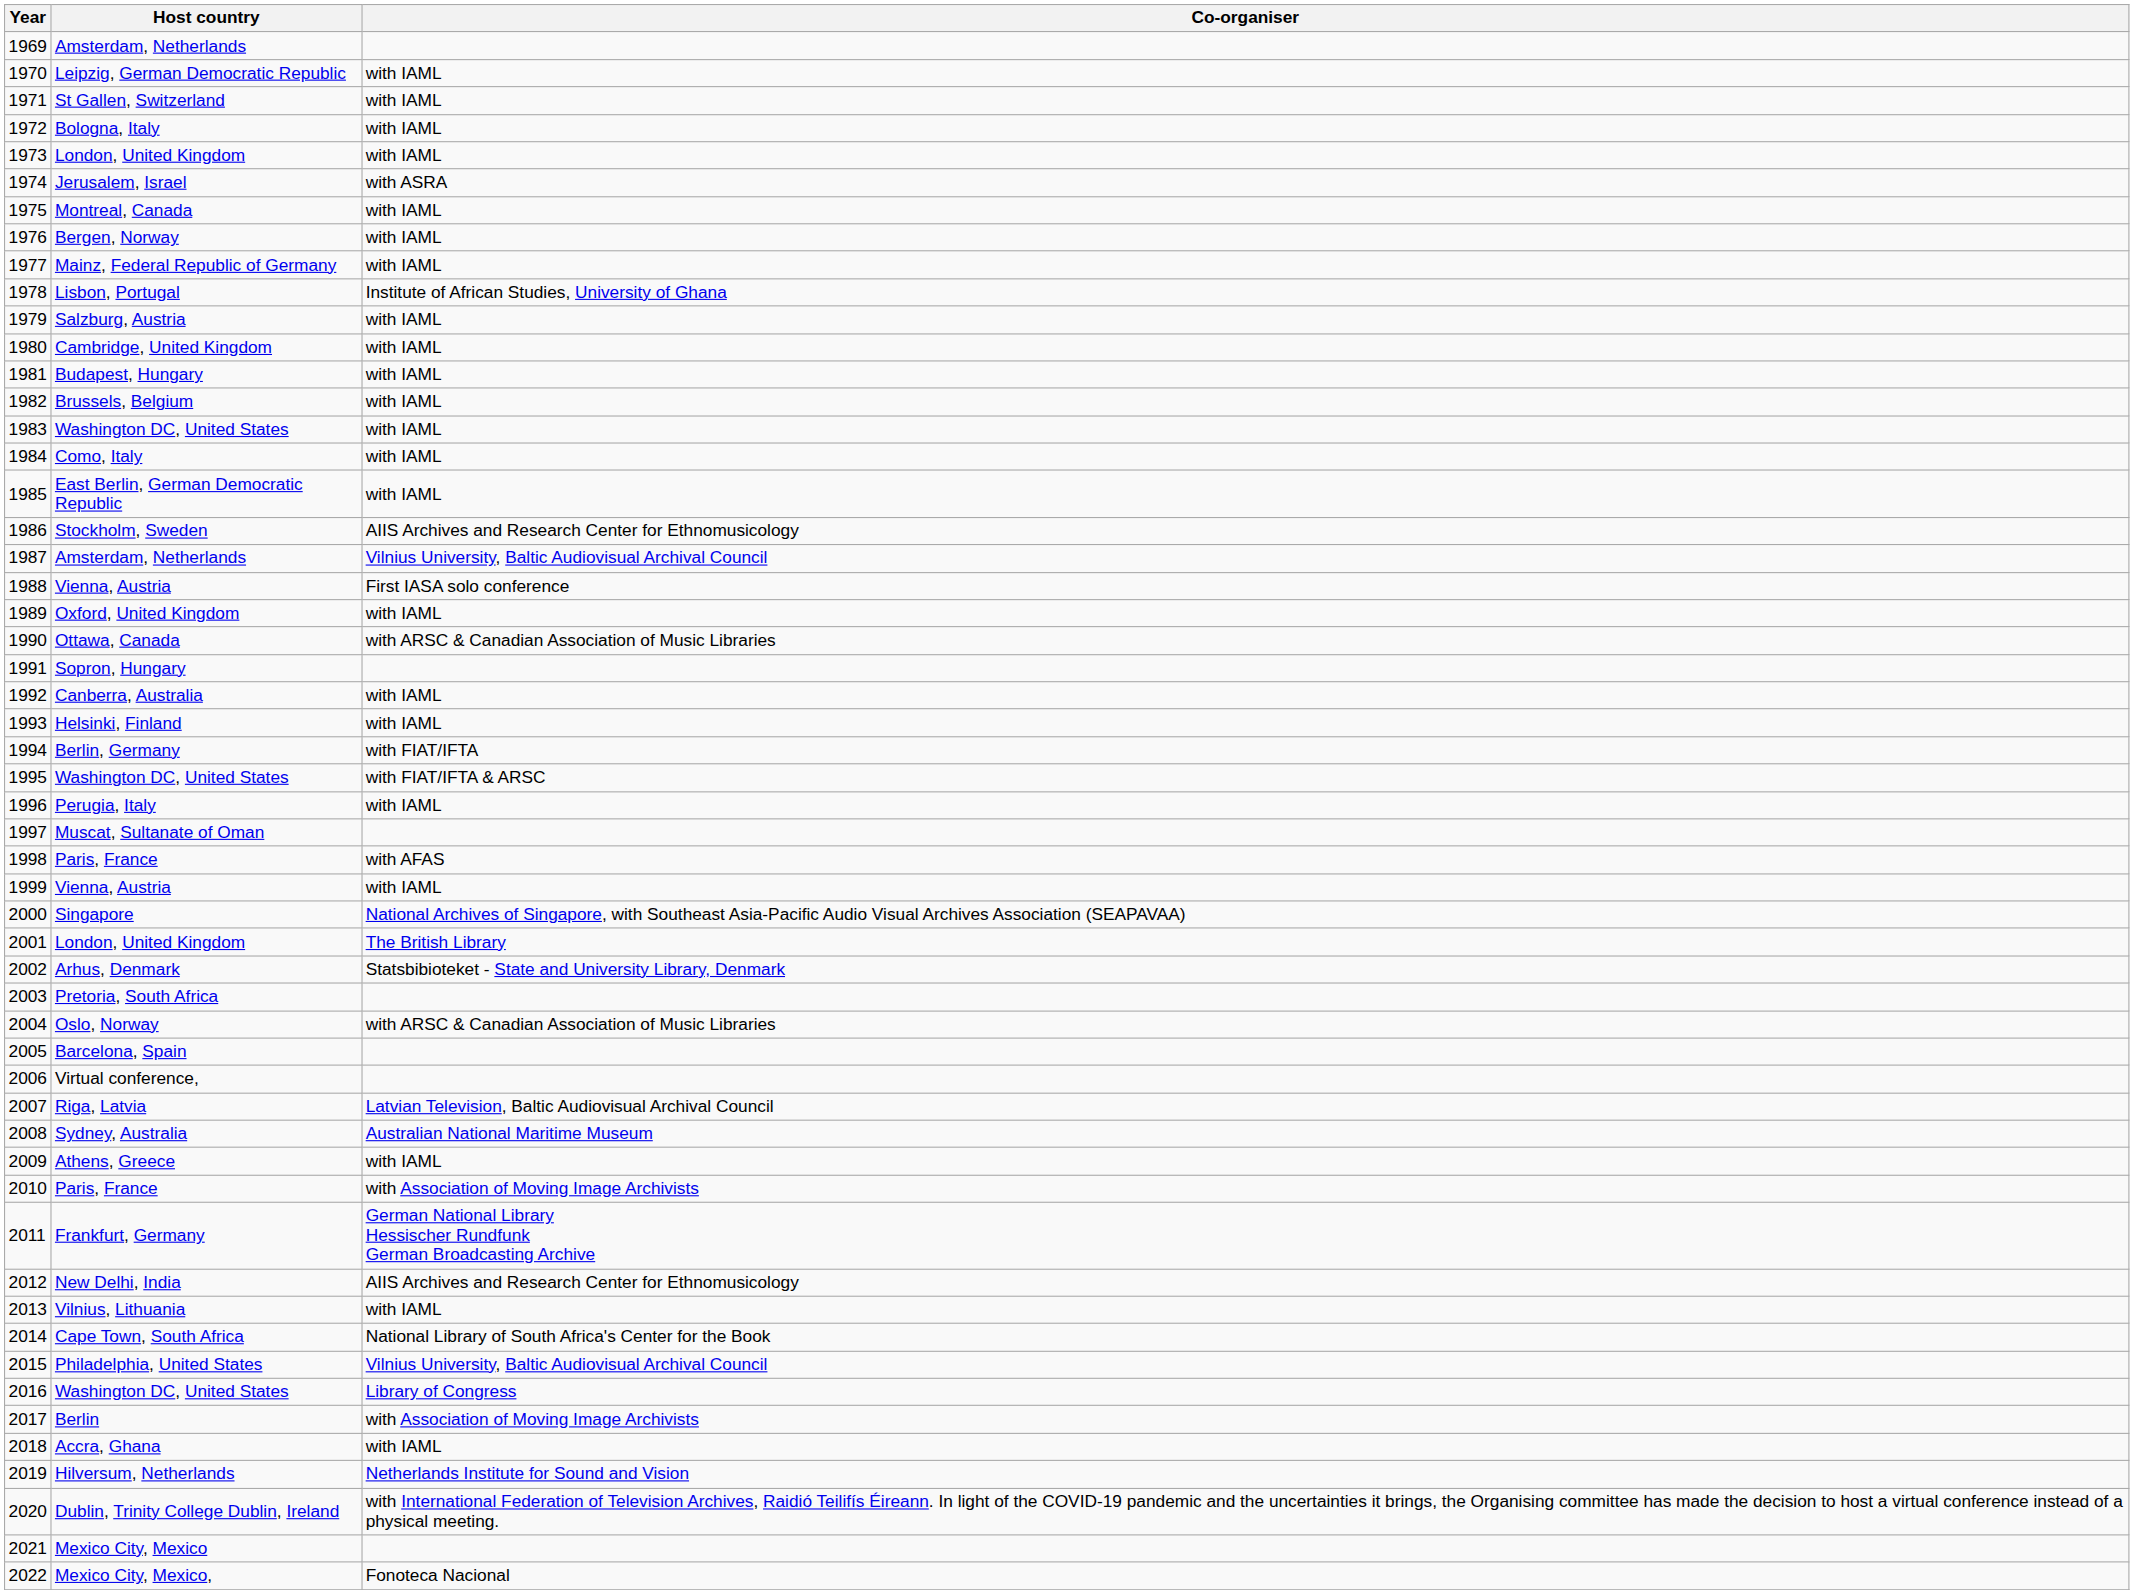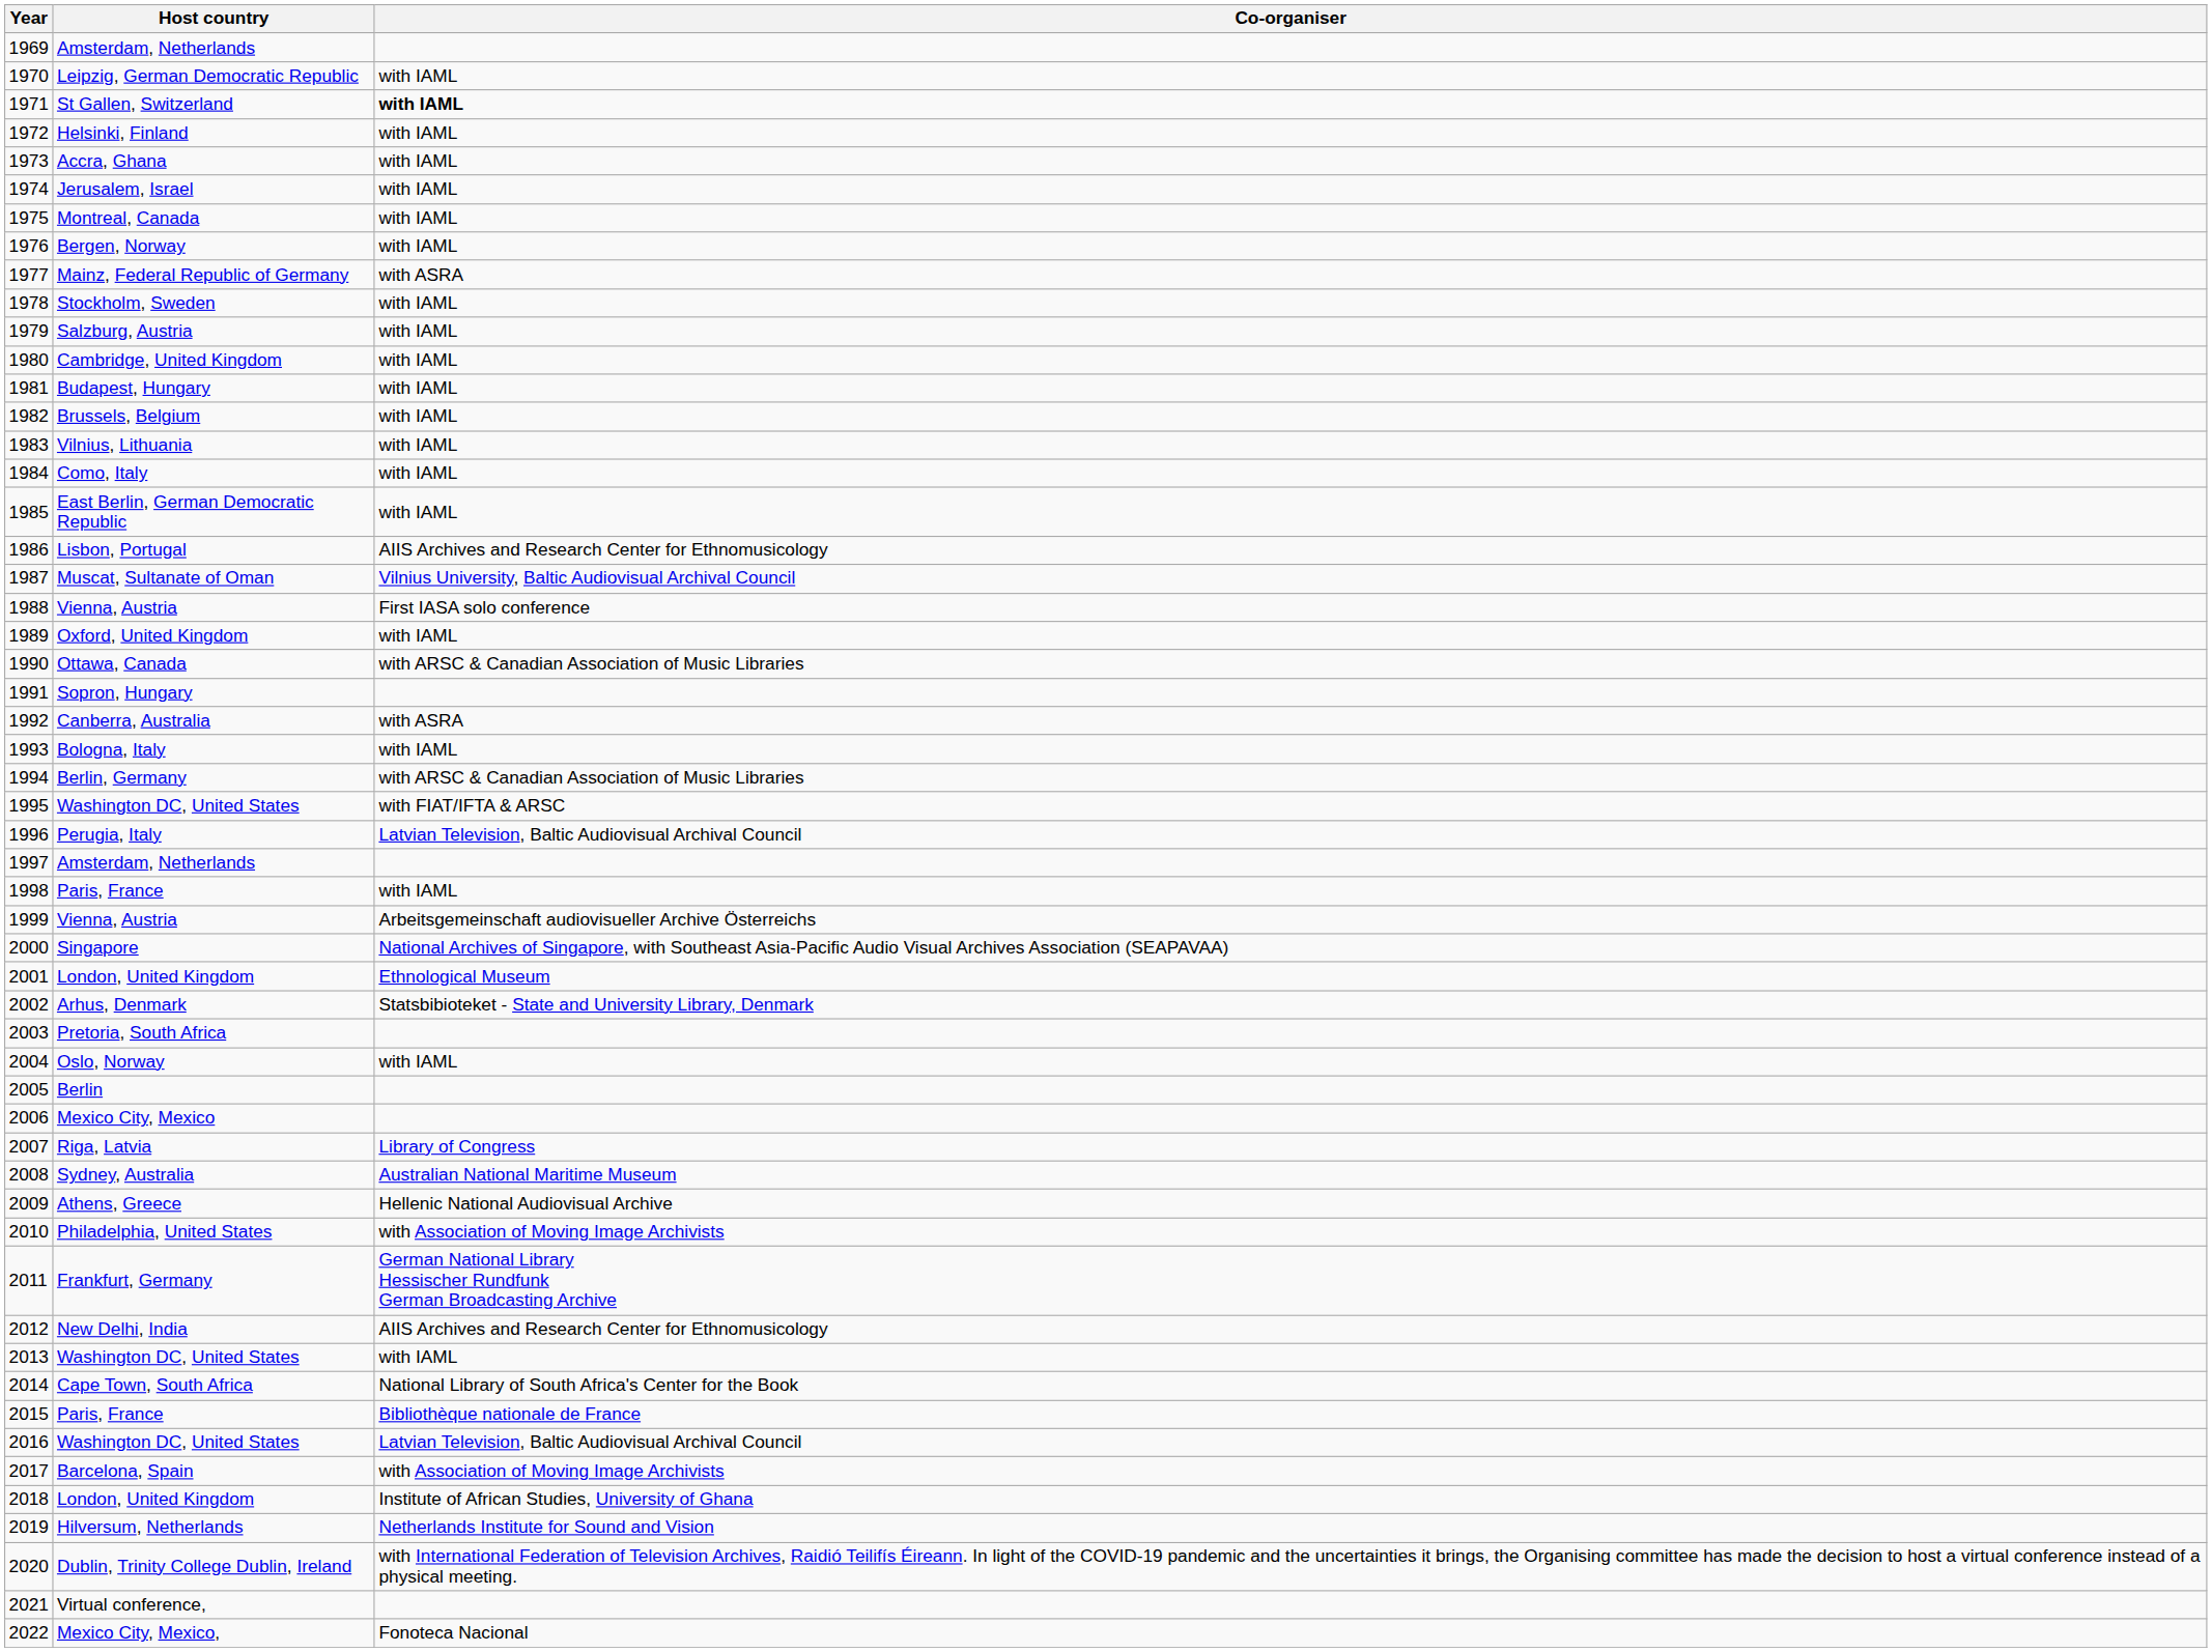1971 | Co-organiser: normal -> bold
1972 | Host country: Bologna, Italy -> Helsinki, Finland
1973 | Host country: London, United Kingdom -> Accra, Ghana
1974 | Co-organiser: with ASRA -> with IAML
1977 | Co-organiser: with IAML -> with ASRA
1978 | Host country: Lisbon, Portugal -> Stockholm, Sweden
1978 | Co-organiser: Institute of African Studies, University of Ghana -> with IAML
1983 | Host country: Washington DC, United States -> Vilnius, Lithuania
1986 | Host country: Stockholm, Sweden -> Lisbon, Portugal
1987 | Host country: Amsterdam, Netherlands -> Muscat, Sultanate of Oman
1992 | Co-organiser: with IAML -> with ASRA
1993 | Host country: Helsinki, Finland -> Bologna, Italy
1994 | Co-organiser: with FIAT/IFTA -> with ARSC & Canadian Association of Music Libraries
1996 | Co-organiser: with IAML -> Latvian Television, Baltic Audiovisual Archival Council
1997 | Host country: Muscat, Sultanate of Oman -> Amsterdam, Netherlands
1998 | Co-organiser: with AFAS -> with IAML
1999 | Co-organiser: with IAML -> Arbeitsgemeinschaft audiovisueller Archive Österreichs
2001 | Co-organiser: The British Library -> Ethnological Museum
2004 | Co-organiser: with ARSC & Canadian Association of Music Libraries -> with IAML
2005 | Host country: Barcelona, Spain -> Berlin
2006 | Host country: Virtual conference, -> Mexico City, Mexico
2007 | Co-organiser: Latvian Television, Baltic Audiovisual Archival Council -> Library of Congress
2009 | Co-organiser: with IAML -> Hellenic National Audiovisual Archive
2010 | Host country: Paris, France -> Philadelphia, United States
2013 | Host country: Vilnius, Lithuania -> Washington DC, United States
2015 | Host country: Philadelphia, United States -> Paris, France
2015 | Co-organiser: Vilnius University, Baltic Audiovisual Archival Council -> Bibliothèque nationale de France
2016 | Co-organiser: Library of Congress -> Latvian Television, Baltic Audiovisual Archival Council
2017 | Host country: Berlin -> Barcelona, Spain
2018 | Host country: Accra, Ghana -> London, United Kingdom
2018 | Co-organiser: with IAML -> Institute of African Studies, University of Ghana
2021 | Host country: Mexico City, Mexico -> Virtual conference,
